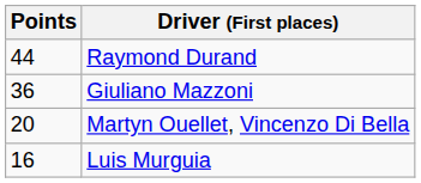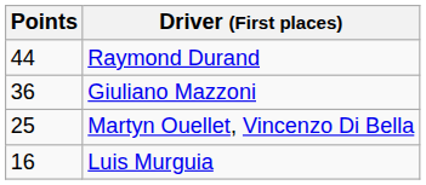Martyn Ouellet, Vincenzo Di Bella | Points: 20 -> 25
